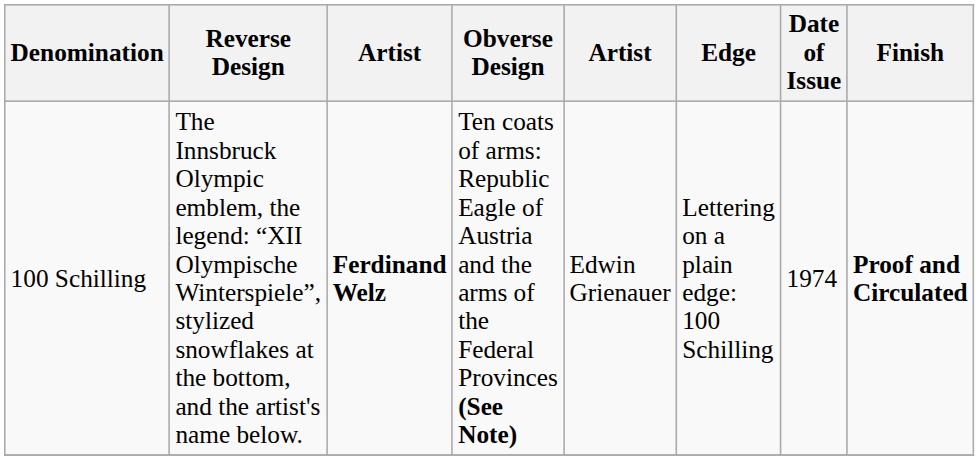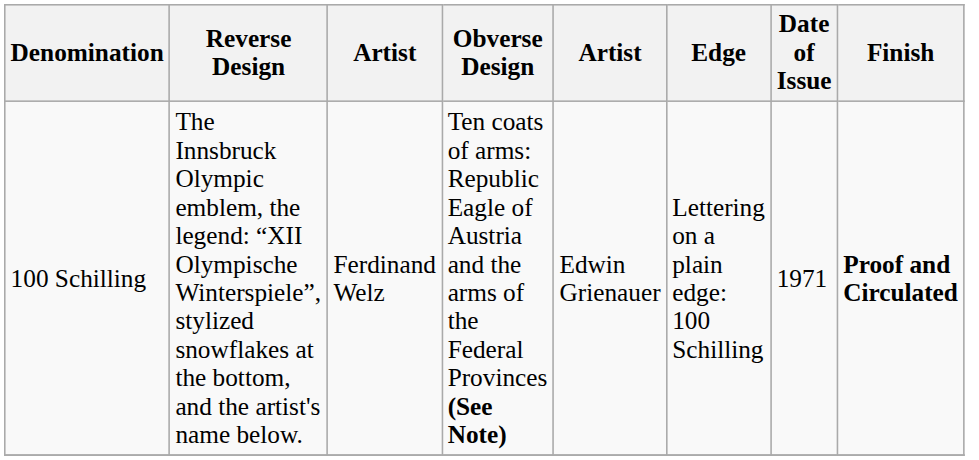100 Schilling | column 3: bold -> normal
100 Schilling | Date of Issue: 1974 -> 1971
